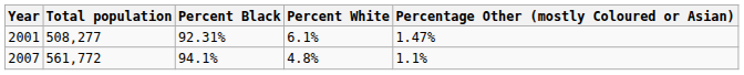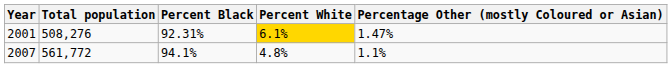2001 | Total population: 508,277 -> 508,276
2001 | Percent White: no background -> gold background
